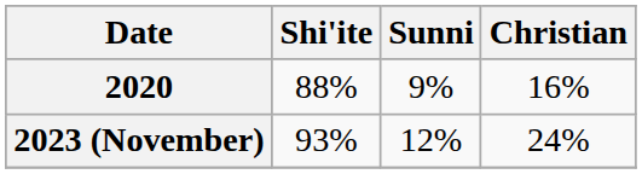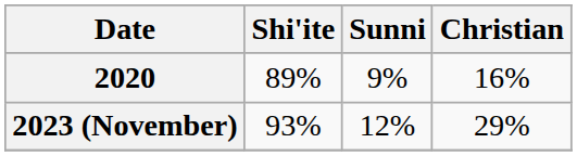2020 | Shi'ite: 88% -> 89%
2023 (November) | Christian: 24% -> 29%
